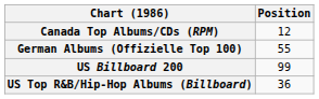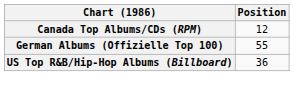- row: US Billboard 200 | 99
